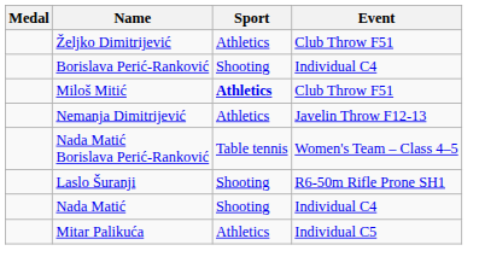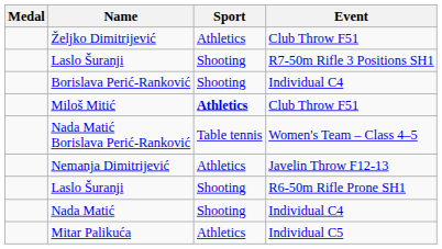+ row: Laslo Šuranji | Shooting | R7-50m Rifle 3 Positions SH1
rows swapped: Nada Matić Borislava Perić-Ranković <-> Nemanja Dimitrijević
